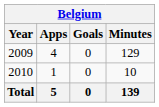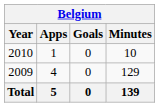rows swapped: 2009 <-> 2010
